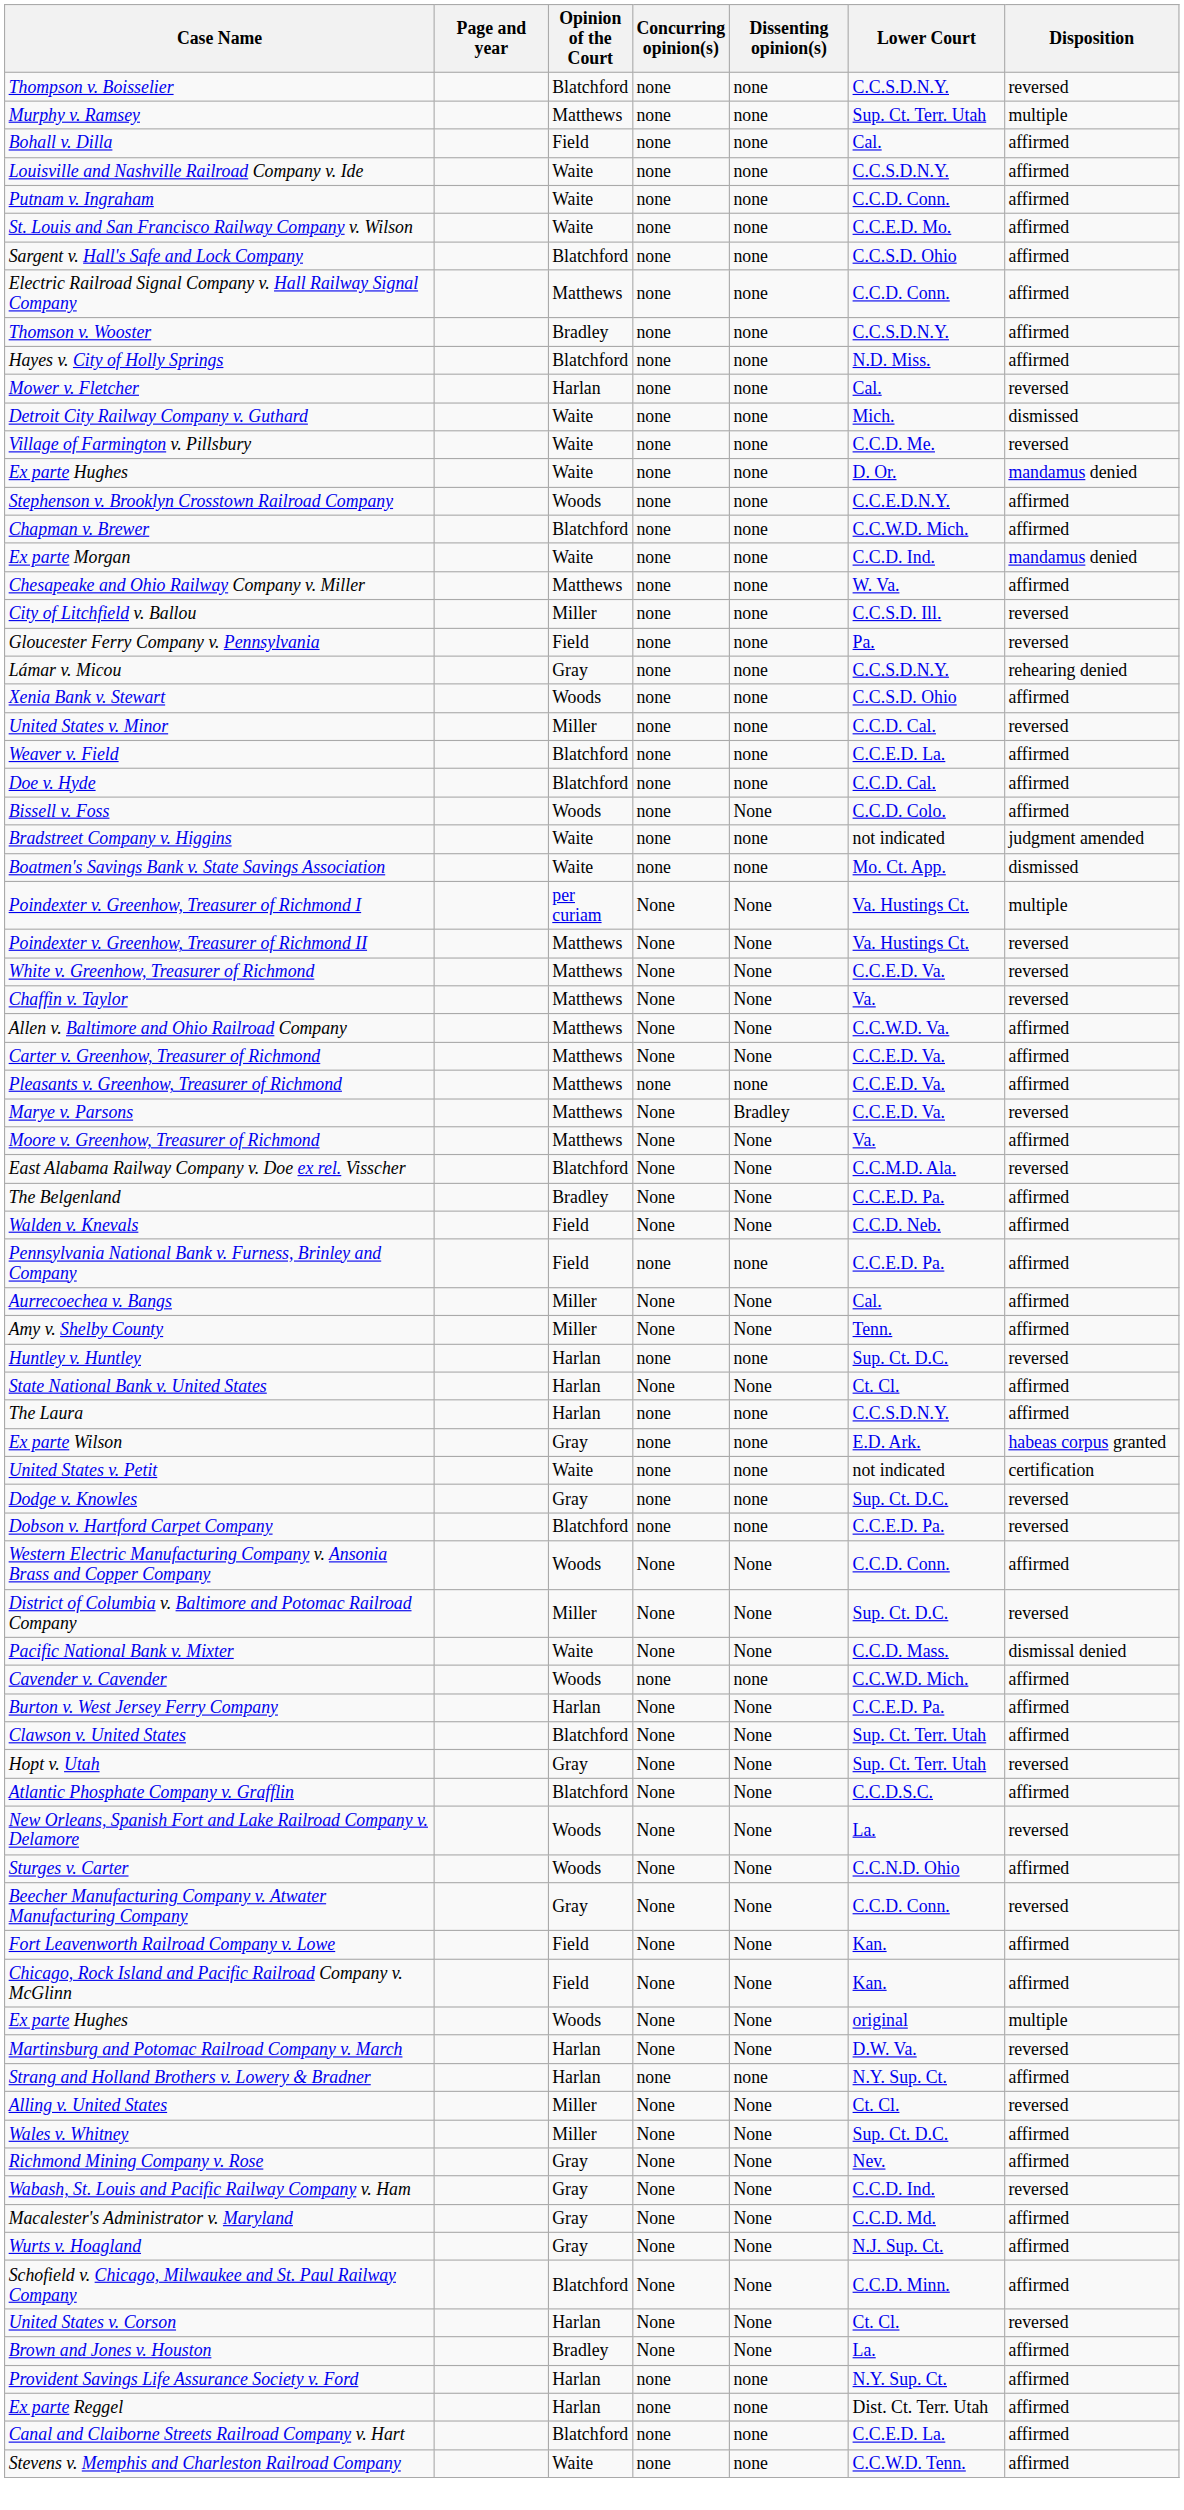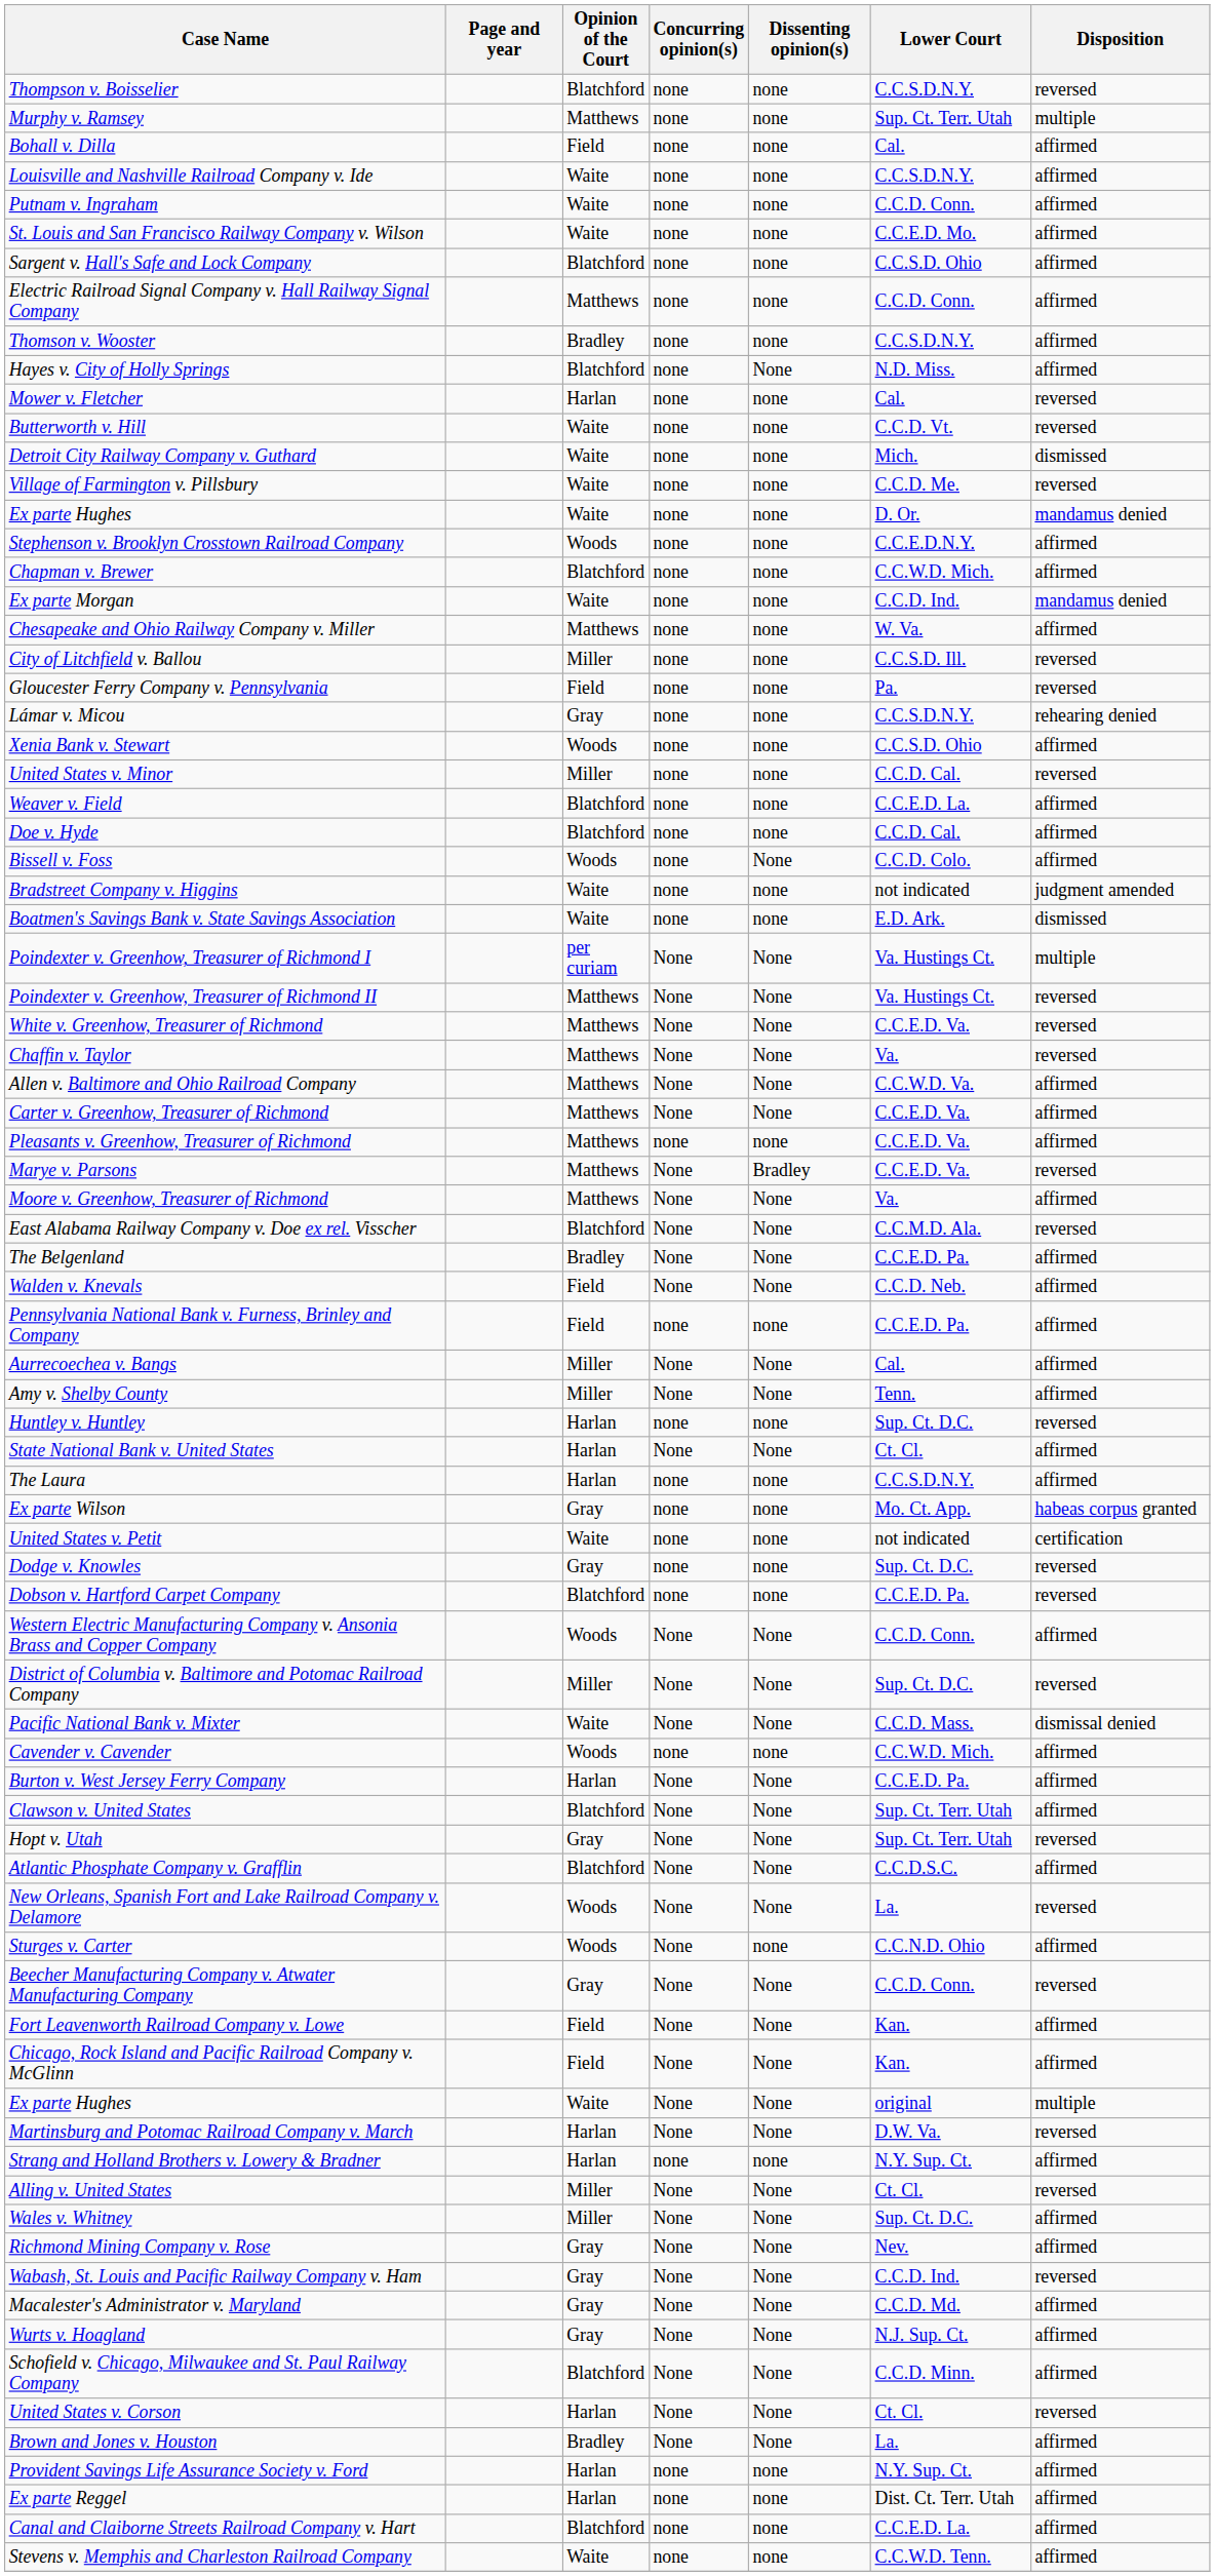Hayes v. City of Holly Springs | Dissenting opinion(s): none -> None
+ row: Butterworth v. Hill | Waite | none | none | C.C.D. Vt. | reversed
Boatmen's Savings Bank v. State Savings Association | Lower Court: Mo. Ct. App. -> E.D. Ark.
Ex parte Wilson | Lower Court: E.D. Ark. -> Mo. Ct. App.
Sturges v. Carter | Dissenting opinion(s): None -> none
Ex parte Hughes / None | Opinion of the Court: Woods -> Waite
